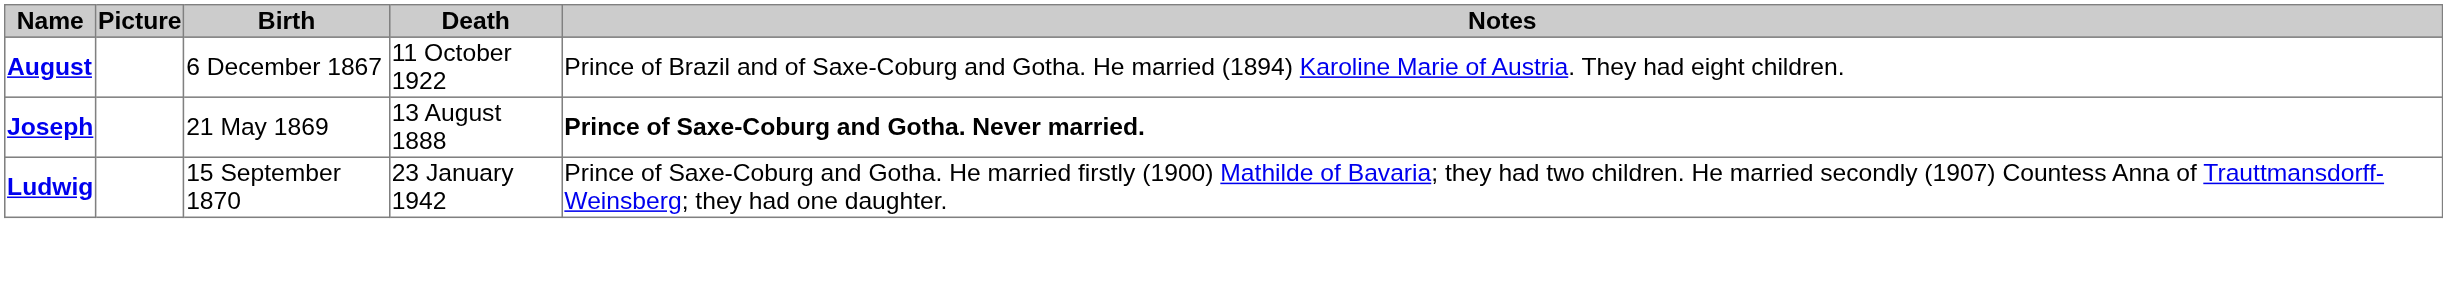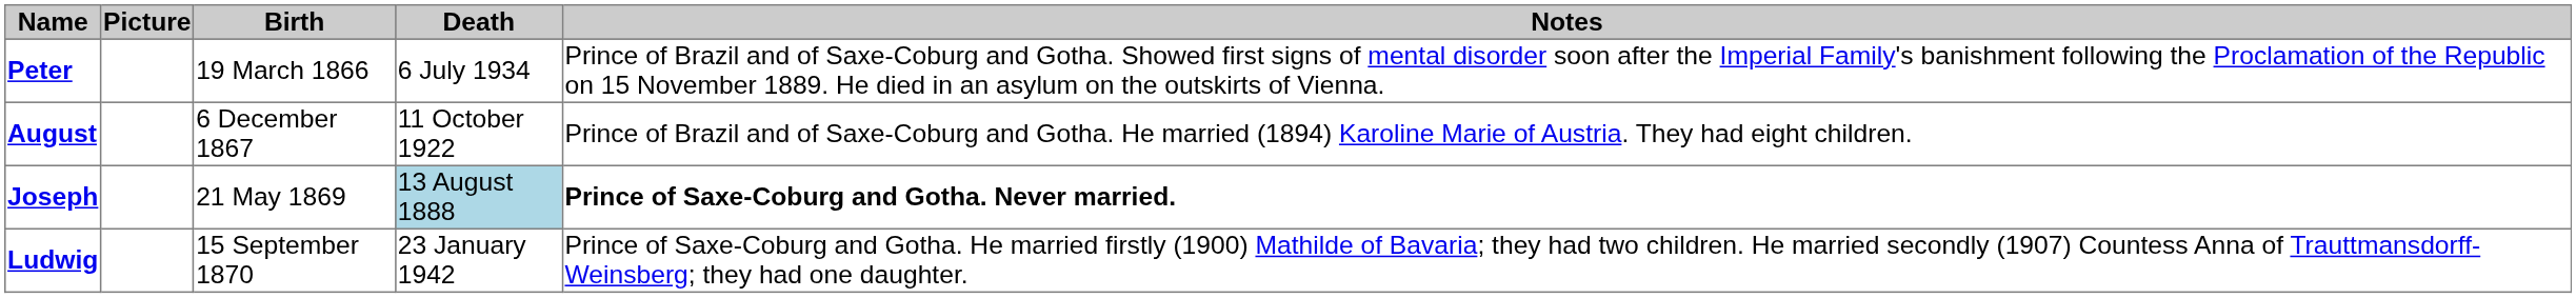+ row: Peter | 19 March 1866 | 6 July 1934 | Prince of Brazil and of Saxe-Coburg and Gotha. Showed first signs of mental disorder soon after the Imperial Family's banishment following the Proclamation of the Republic on 15 November 1889. He died in an asylum on the outskirts of Vienna.
Joseph | Death: no background -> lightblue background
